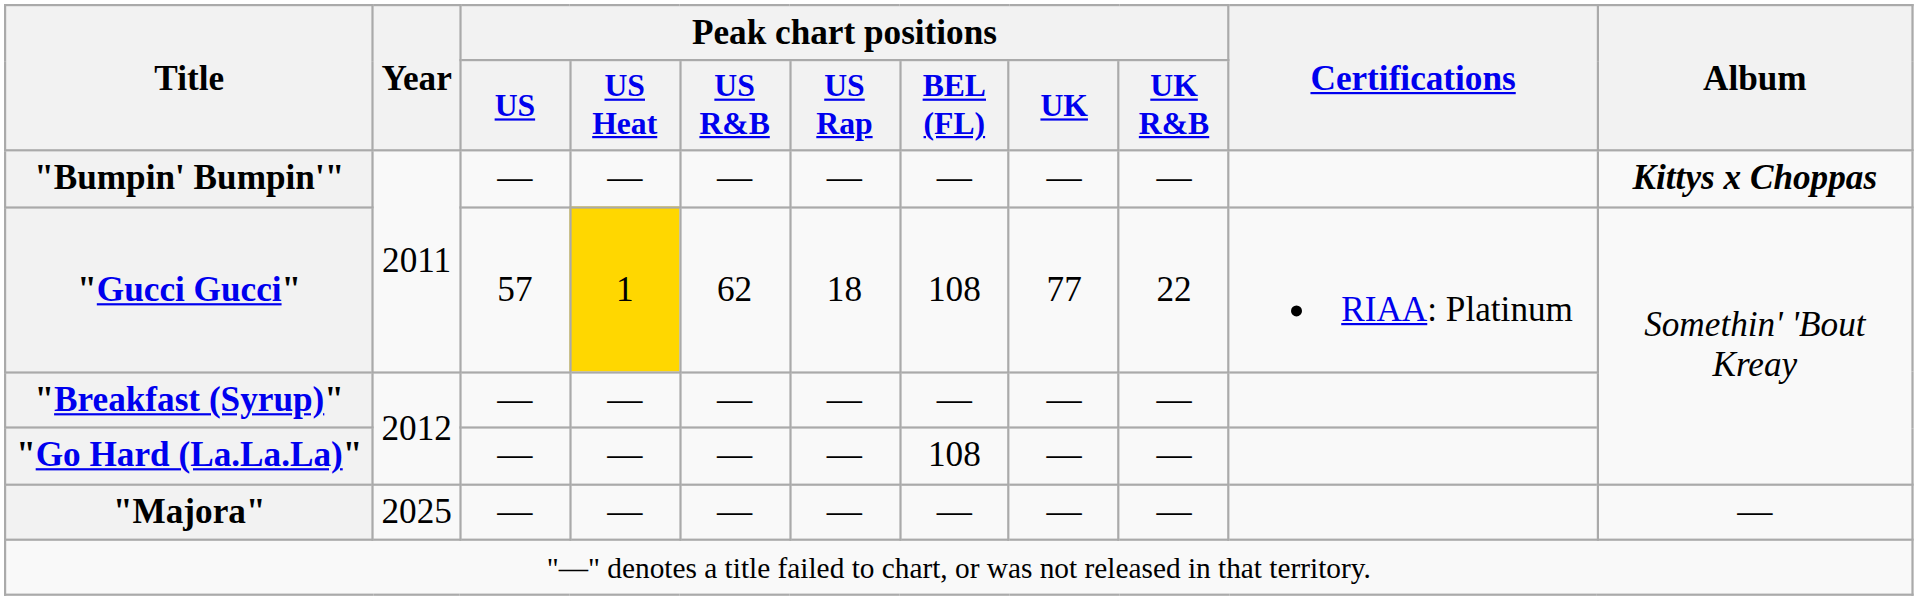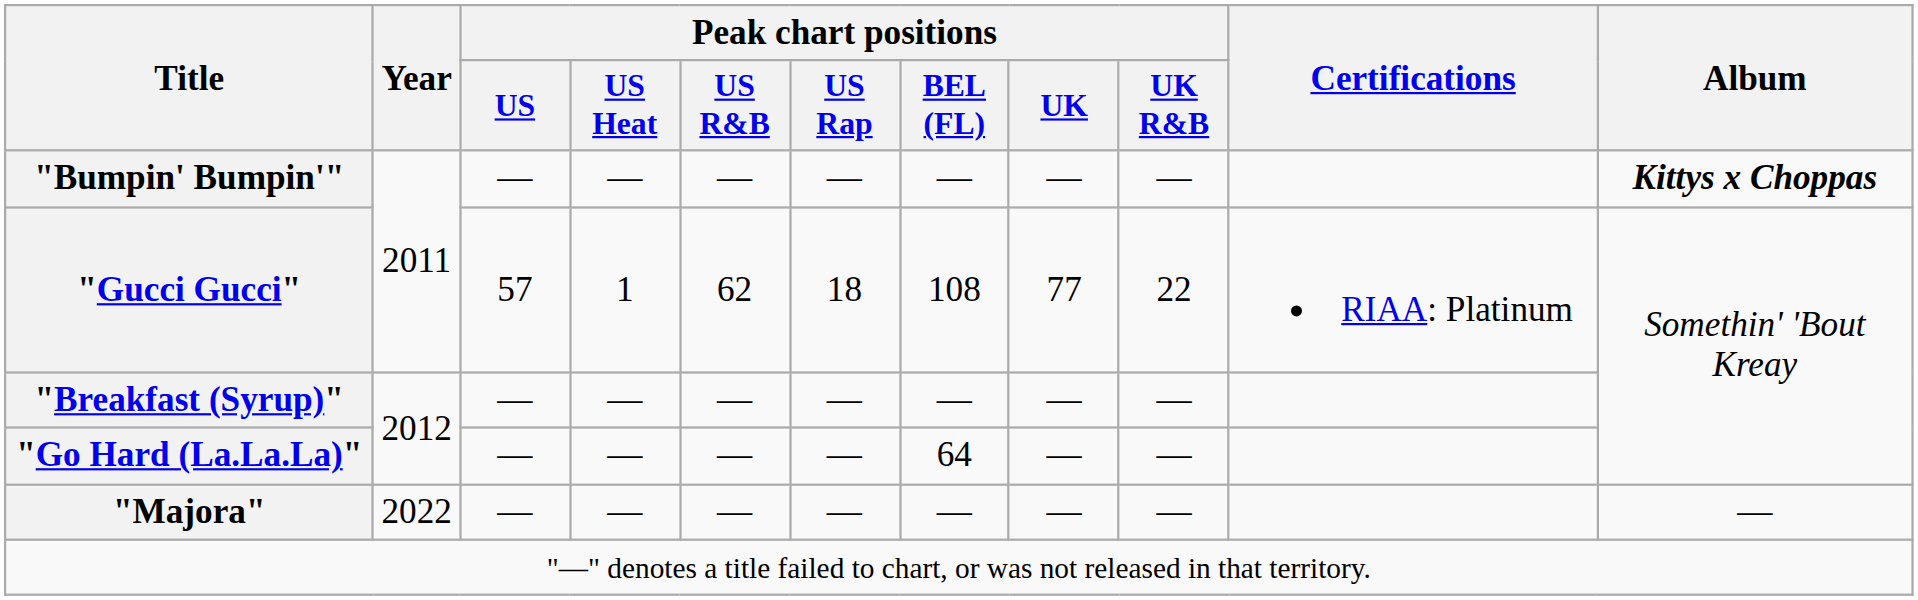"Gucci Gucci" | Peak chart positions / US Heat: gold background -> no background
"Go Hard (La.La.La)" | Peak chart positions / BEL (FL): 108 -> 64
"Majora" | Year: 2025 -> 2022
